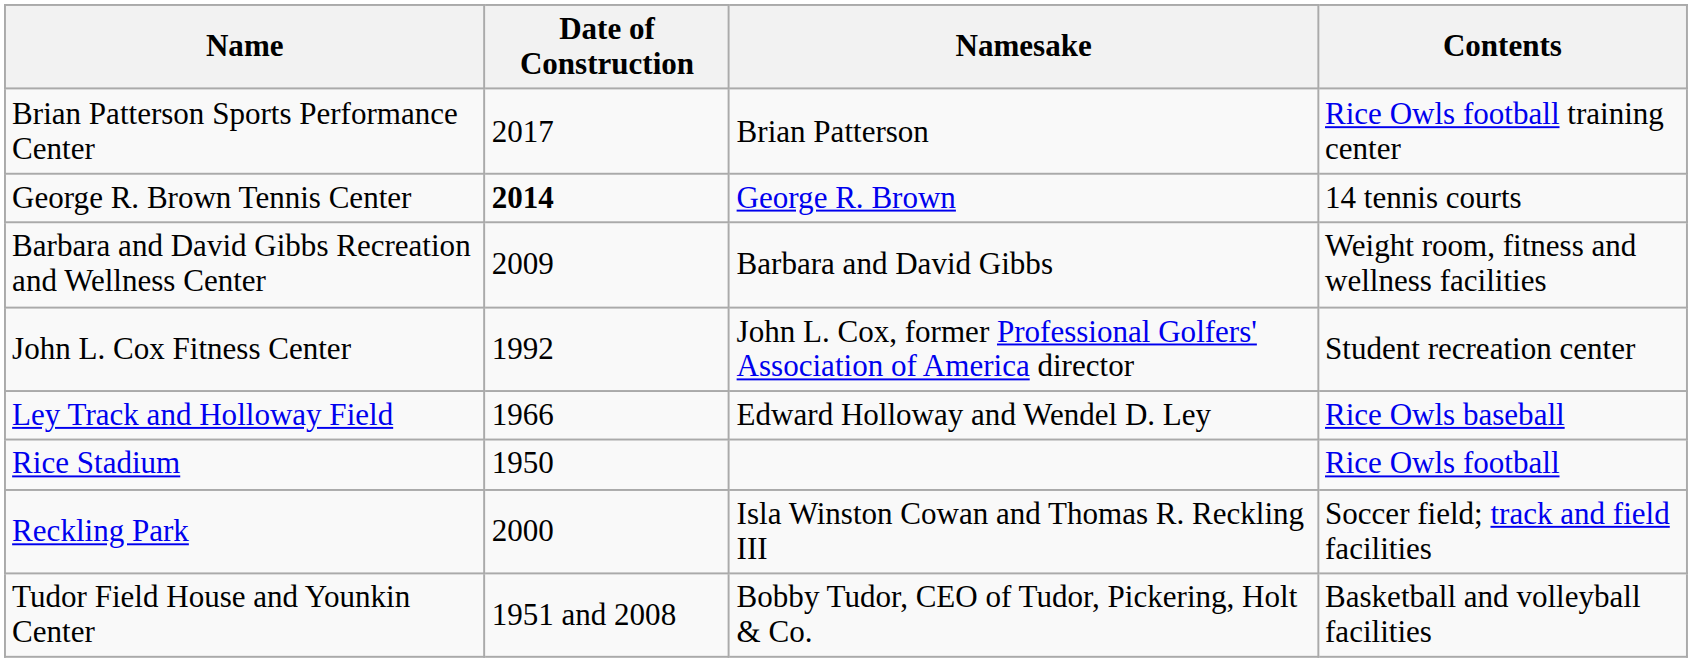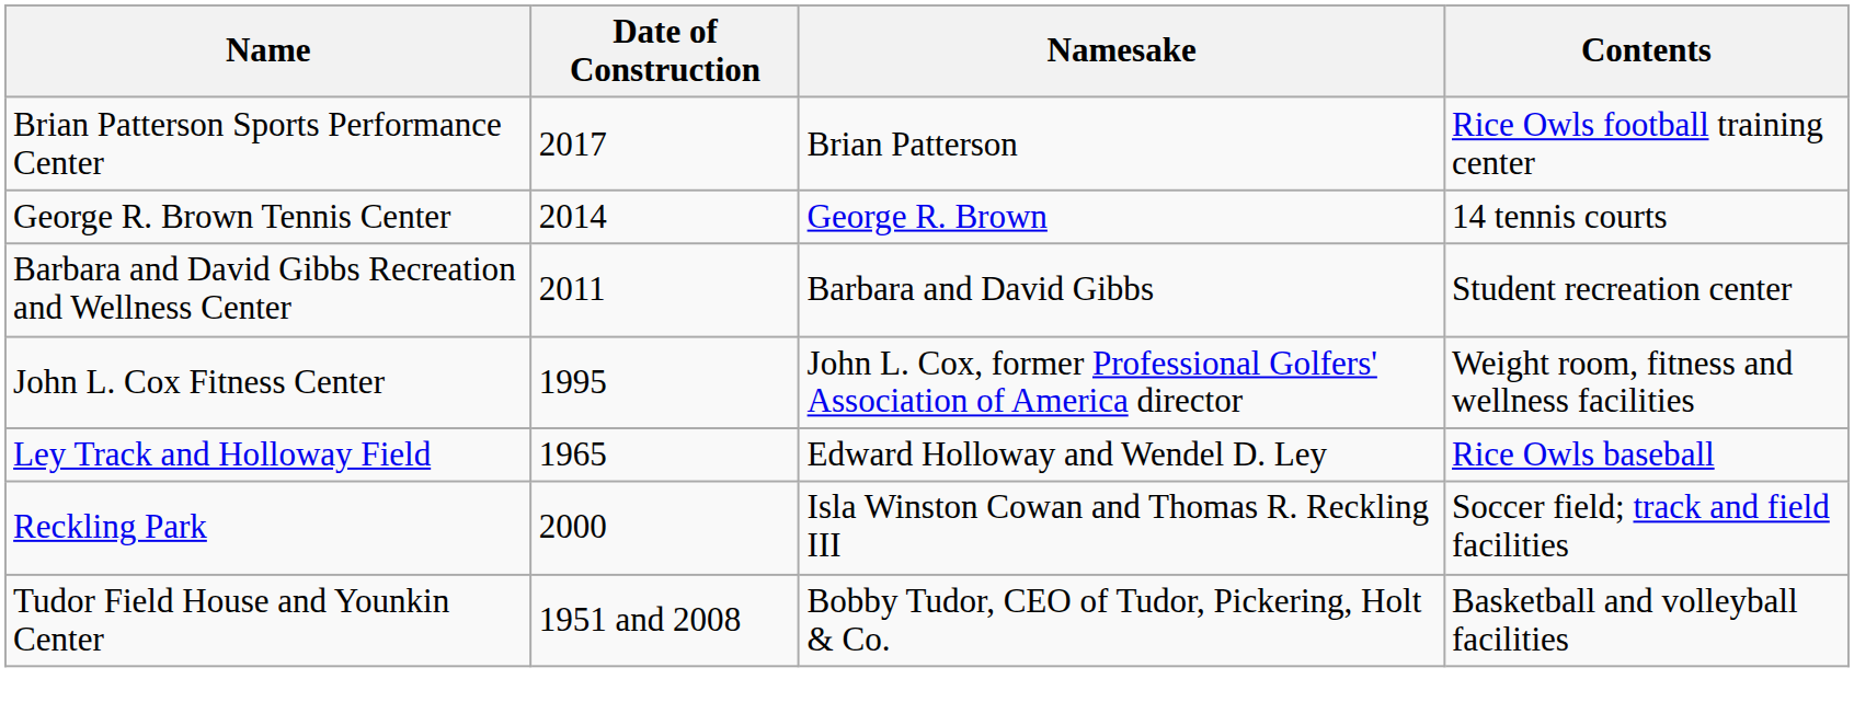George R. Brown Tennis Center | Date of Construction: bold -> normal
Barbara and David Gibbs Recreation and Wellness Center | Date of Construction: 2009 -> 2011
Barbara and David Gibbs Recreation and Wellness Center | Contents: Weight room, fitness and wellness facilities -> Student recreation center
John L. Cox Fitness Center | Date of Construction: 1992 -> 1995
John L. Cox Fitness Center | Contents: Student recreation center -> Weight room, fitness and wellness facilities
Ley Track and Holloway Field | Date of Construction: 1966 -> 1965
- row: Rice Stadium | 1950 | Rice Owls football
